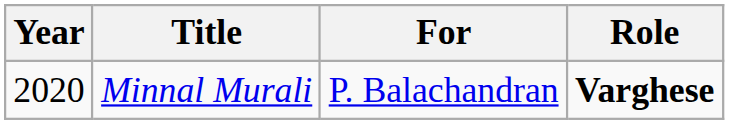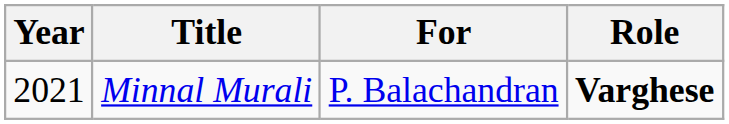Minnal Murali | Year: 2020 -> 2021
